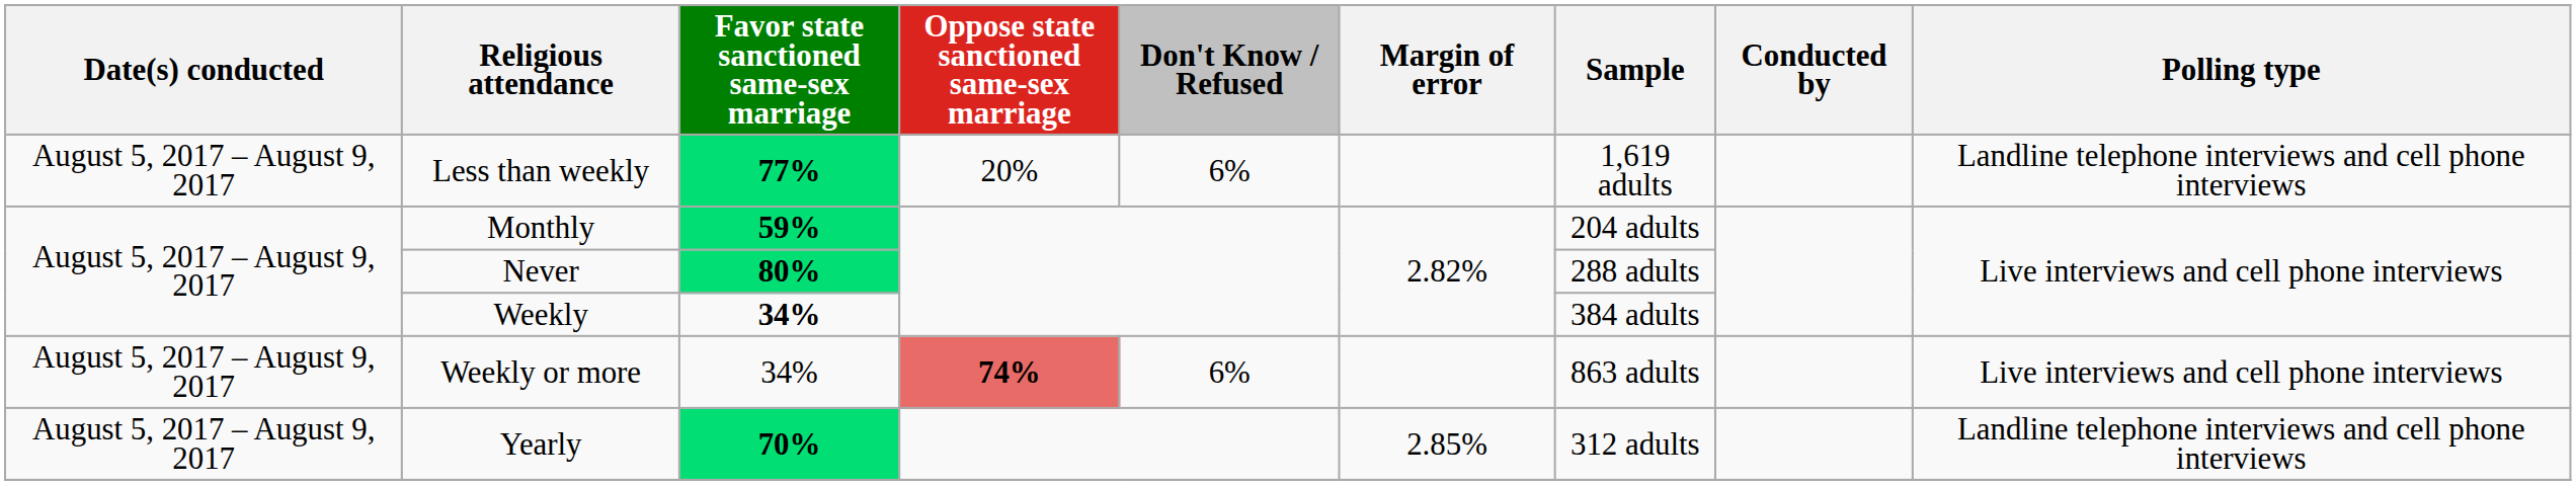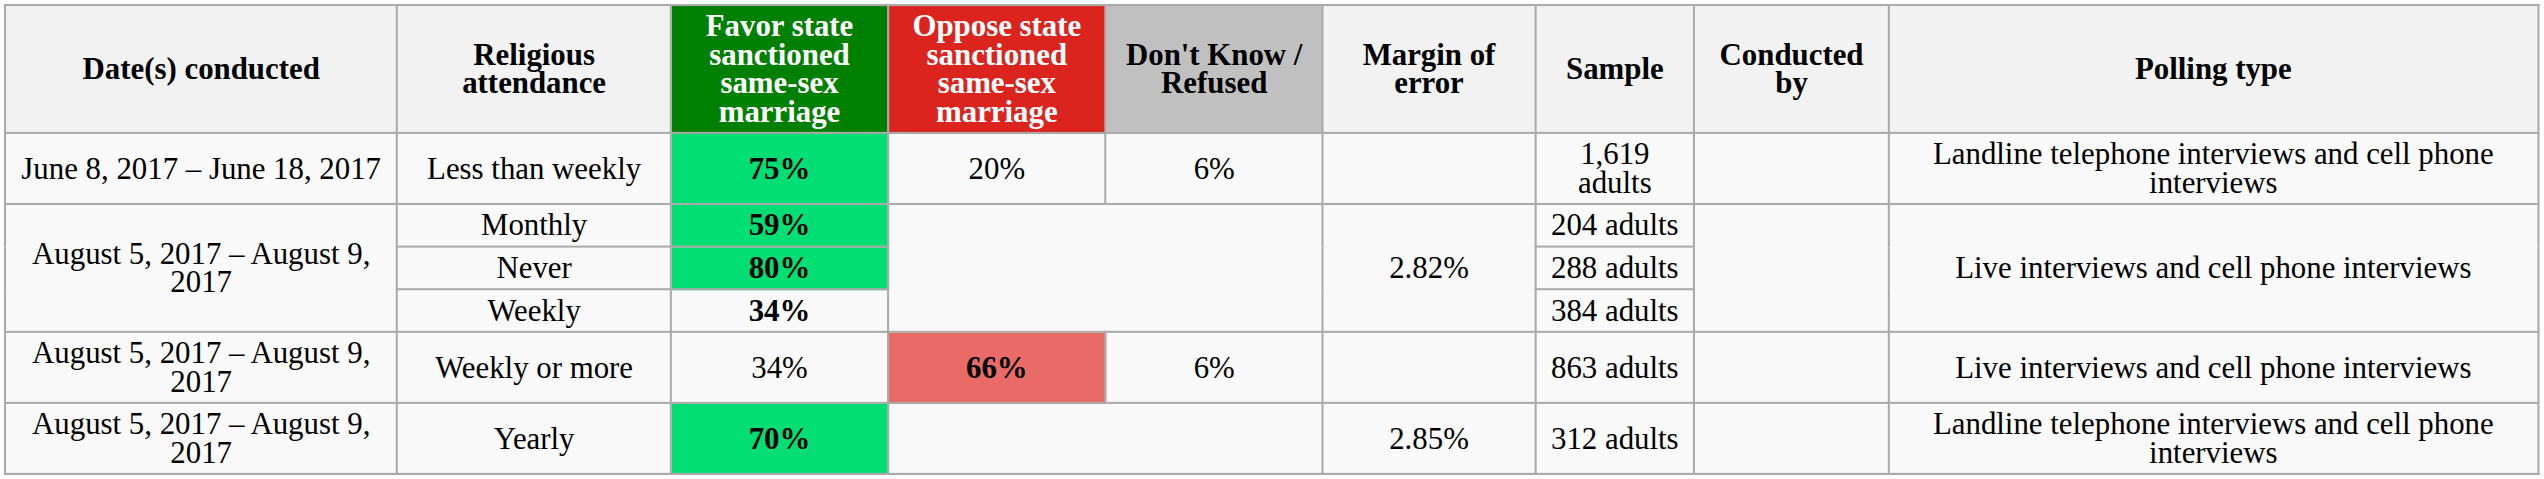Less than weekly | Date(s) conducted: August 5, 2017 – August 9, 2017 -> June 8, 2017 – June 18, 2017
Less than weekly | Favor state sanctioned same-sex marriage: 77% -> 75%
Weekly or more | Oppose state sanctioned same-sex marriage: 74% -> 66%
